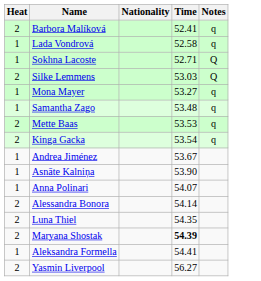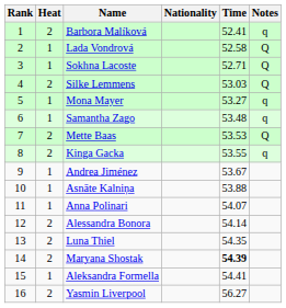+ column: Rank | 1 | 2 | 3 | 4 | 5 | 6 | 7 | 8 | 9 | 10 | 11 | 12 | 13 | 14 | 15 | 16
Lada Vondrová | Notes: q -> Q
Mette Baas | Notes: q -> Q
Kinga Gacka | Time: 53.54 -> 53.55
Asnāte Kalniņa | Time: 53.90 -> 53.88
